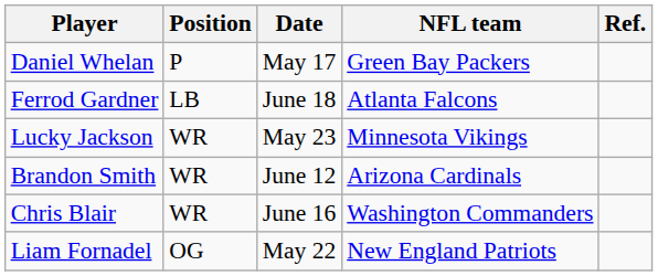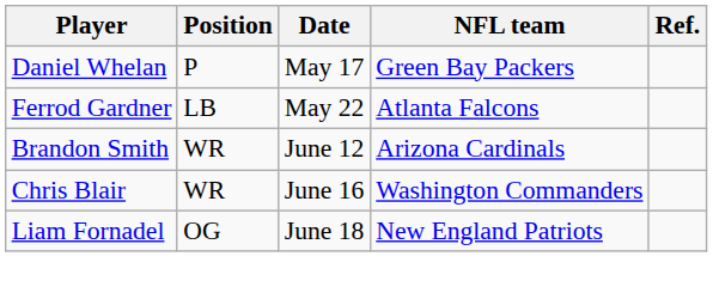Ferrod Gardner | Date: June 18 -> May 22
- row: Lucky Jackson | WR | May 23 | Minnesota Vikings
Liam Fornadel | Date: May 22 -> June 18
